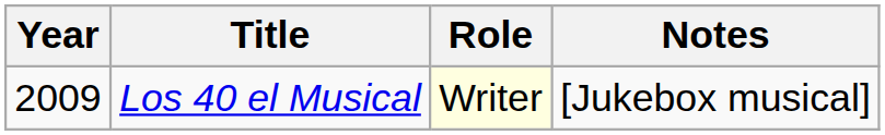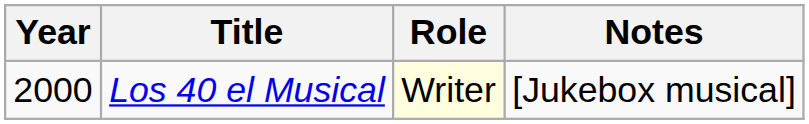Los 40 el Musical | Year: 2009 -> 2000
